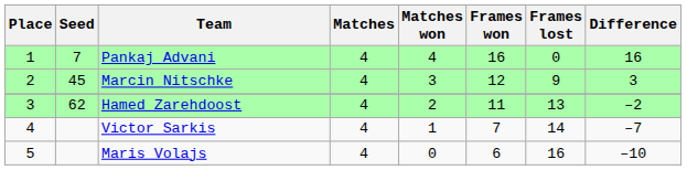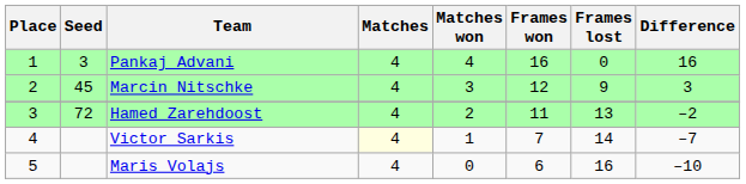Pankaj Advani | Seed: 7 -> 3
Hamed Zarehdoost | Seed: 62 -> 72
Victor Sarkis | Matches: no background -> lightyellow background
